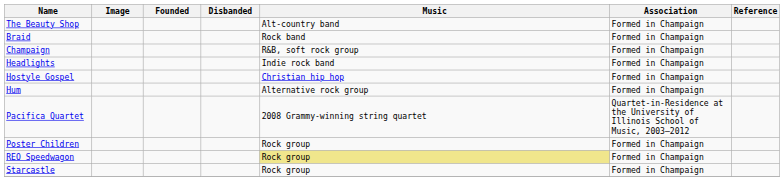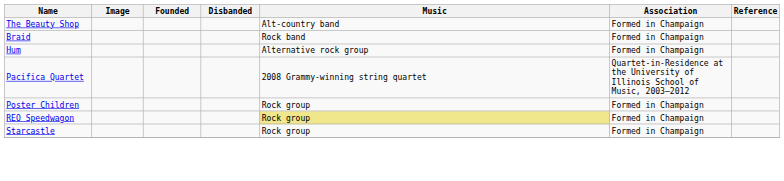- row: Champaign | R&B, soft rock group | Formed in Champaign
- row: Headlights | Indie rock band | Formed in Champaign
- row: Hostyle Gospel | Christian hip hop | Formed in Champaign
